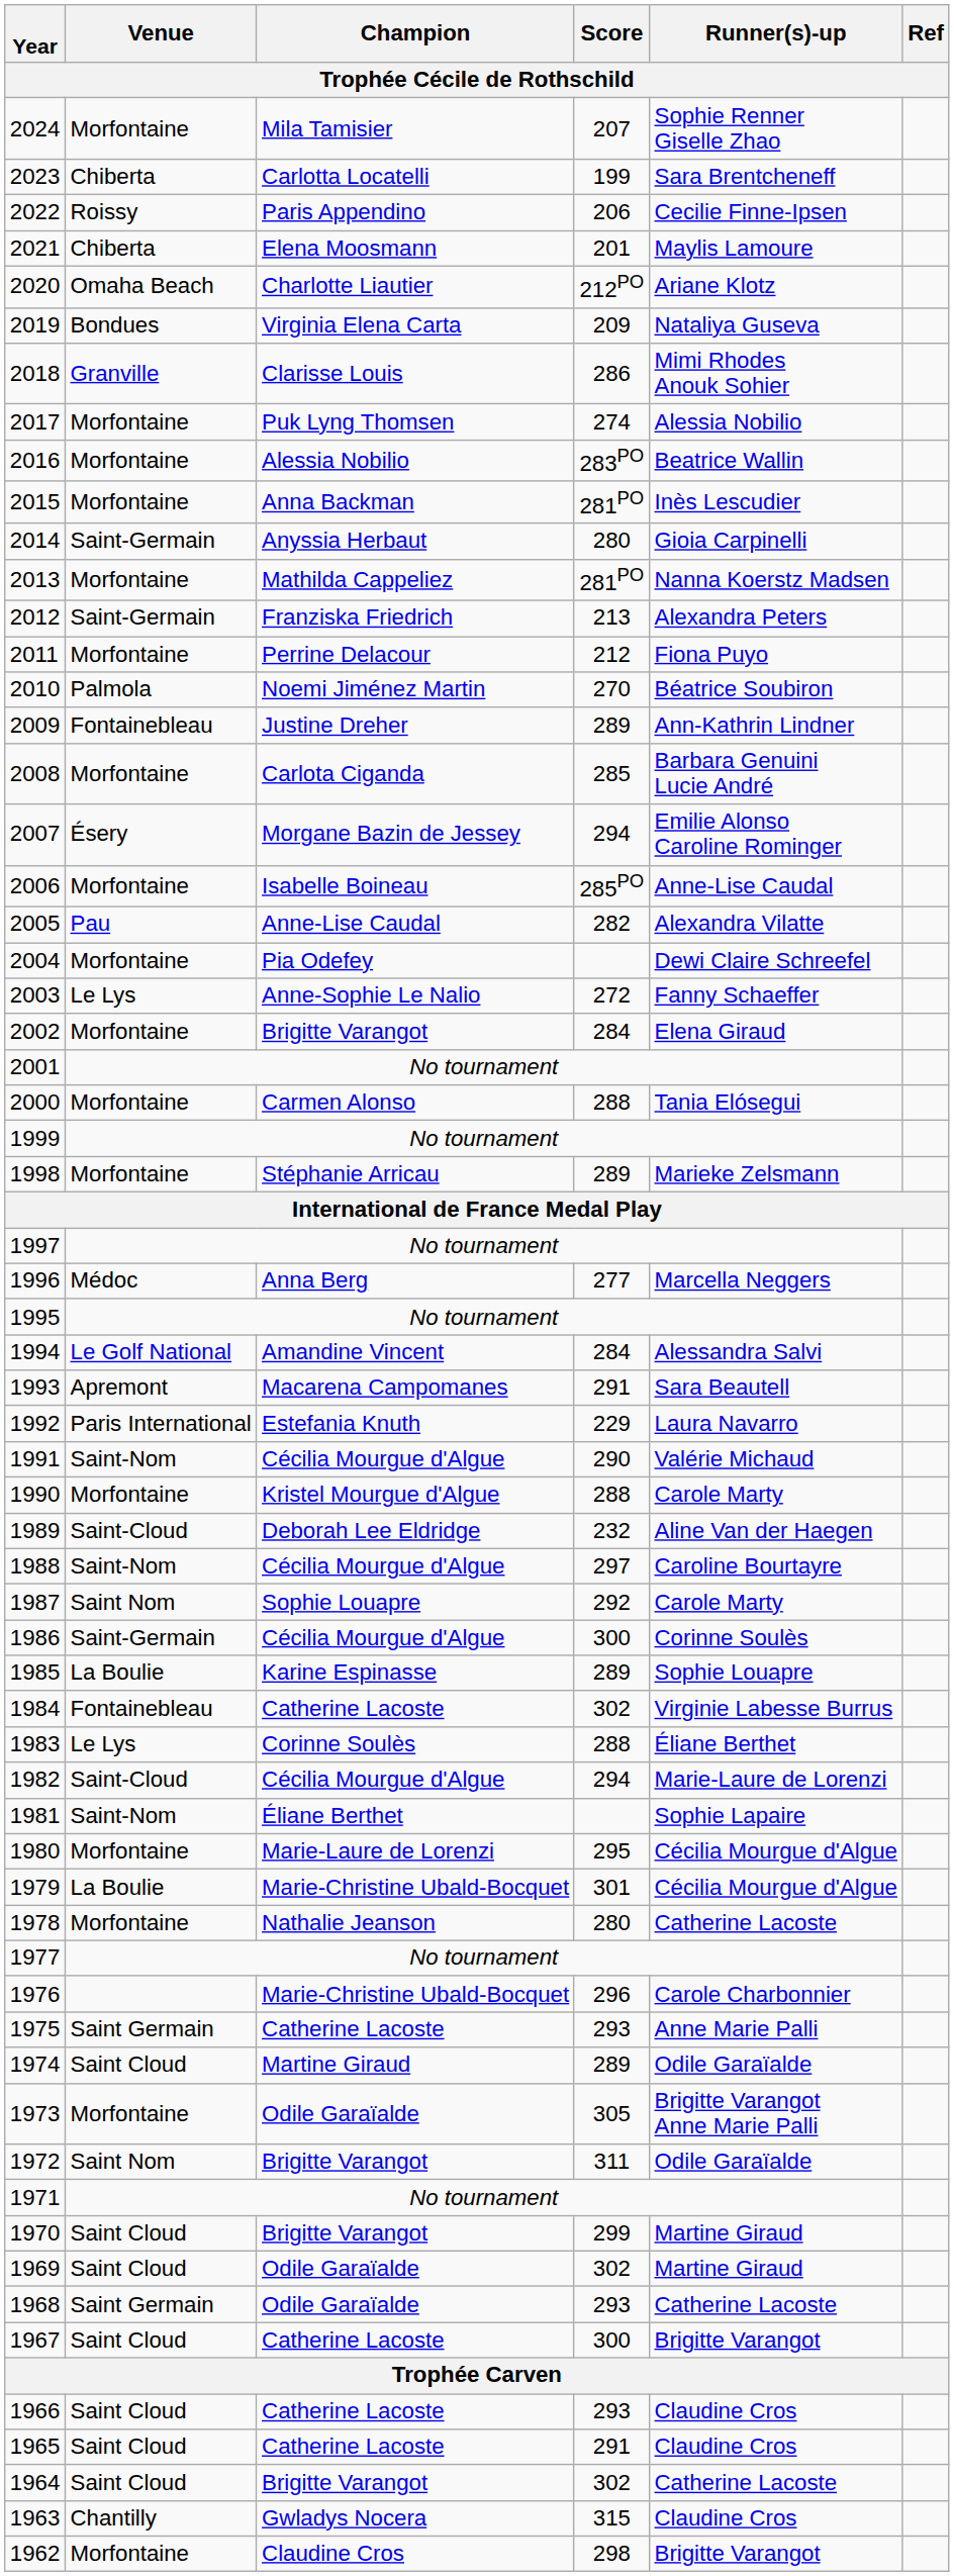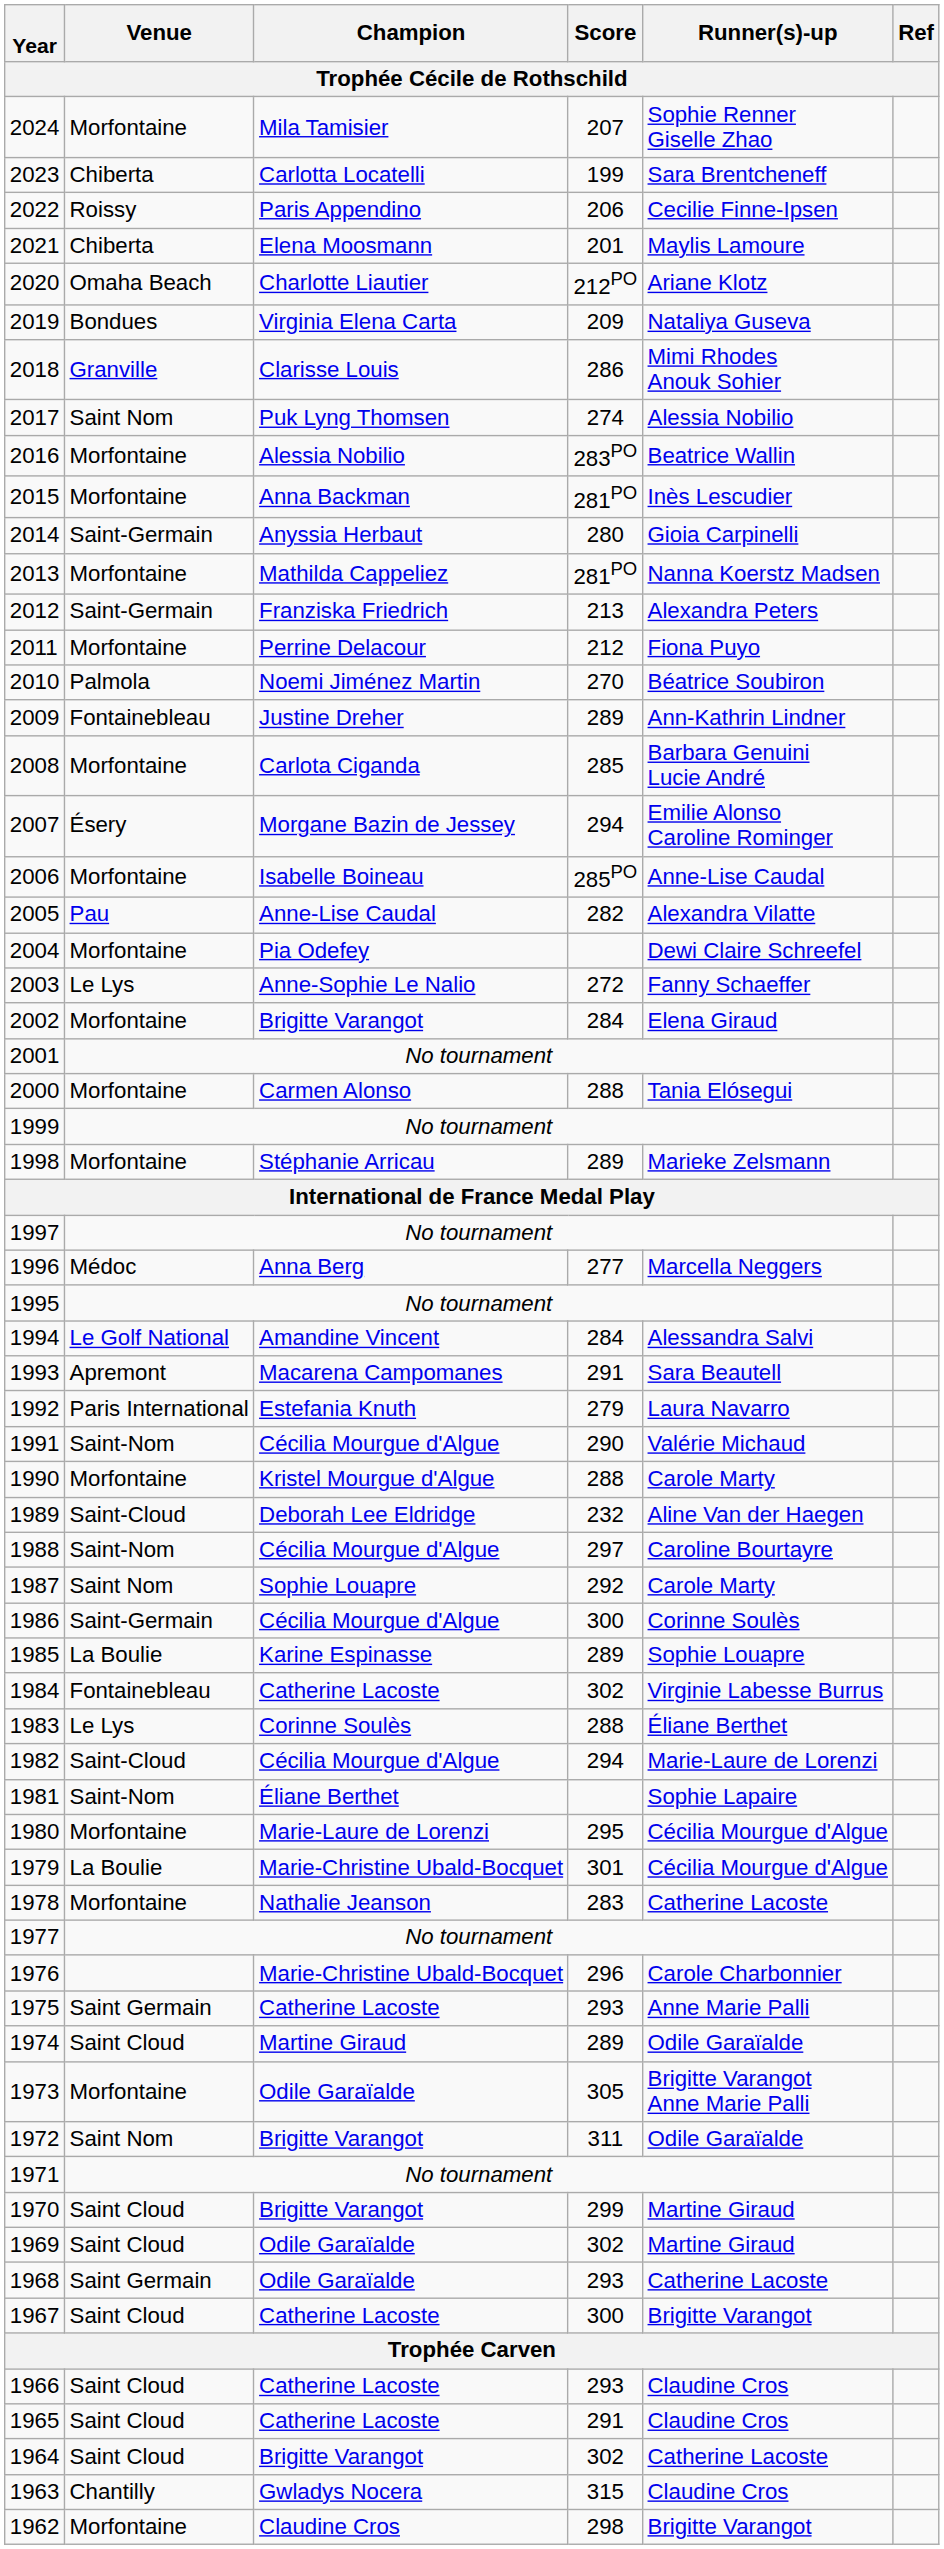2017 | Venue: Morfontaine -> Saint Nom
1992 | Score: 229 -> 279
1978 | Score: 280 -> 283
